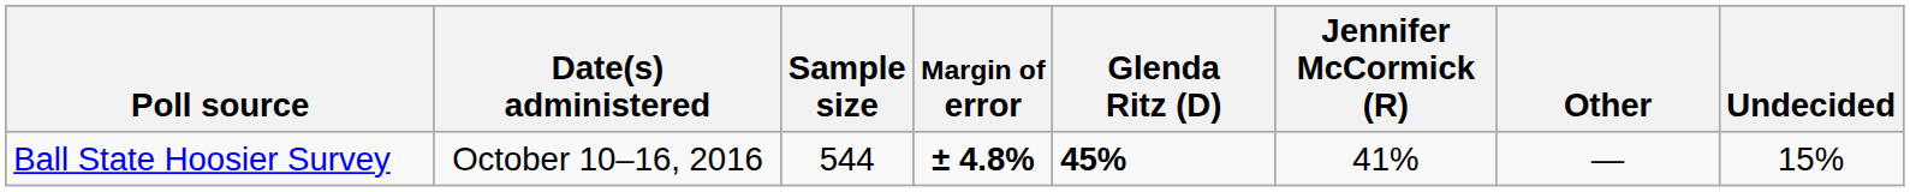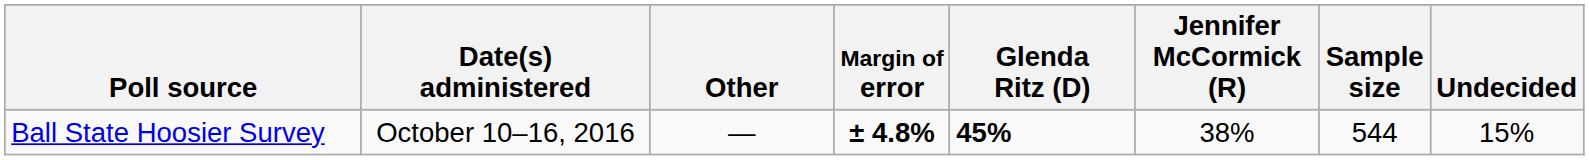columns swapped: Sample size <-> Other
Ball State Hoosier Survey | Jennifer McCormick (R): 41% -> 38%
